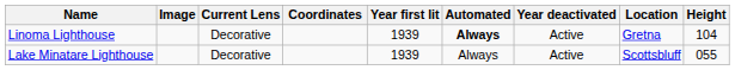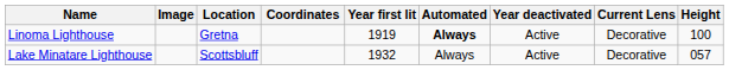columns swapped: Location <-> Current Lens
Linoma Lighthouse | Year first lit: 1939 -> 1919
Linoma Lighthouse | Height: 104 -> 100
Lake Minatare Lighthouse | Year first lit: 1939 -> 1932
Lake Minatare Lighthouse | Height: 055 -> 057
